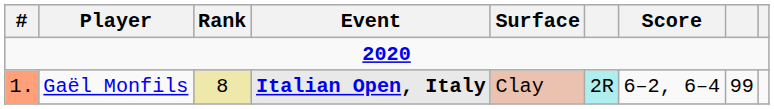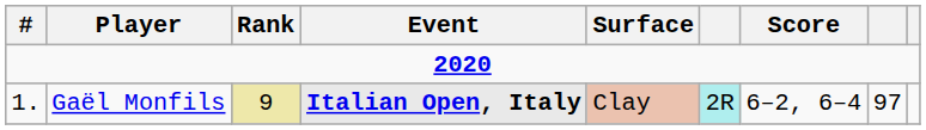Gaël Monfils | #: lightsalmon background -> no background
Gaël Monfils | Rank: 8 -> 9
Gaël Monfils | column 8: 99 -> 97
